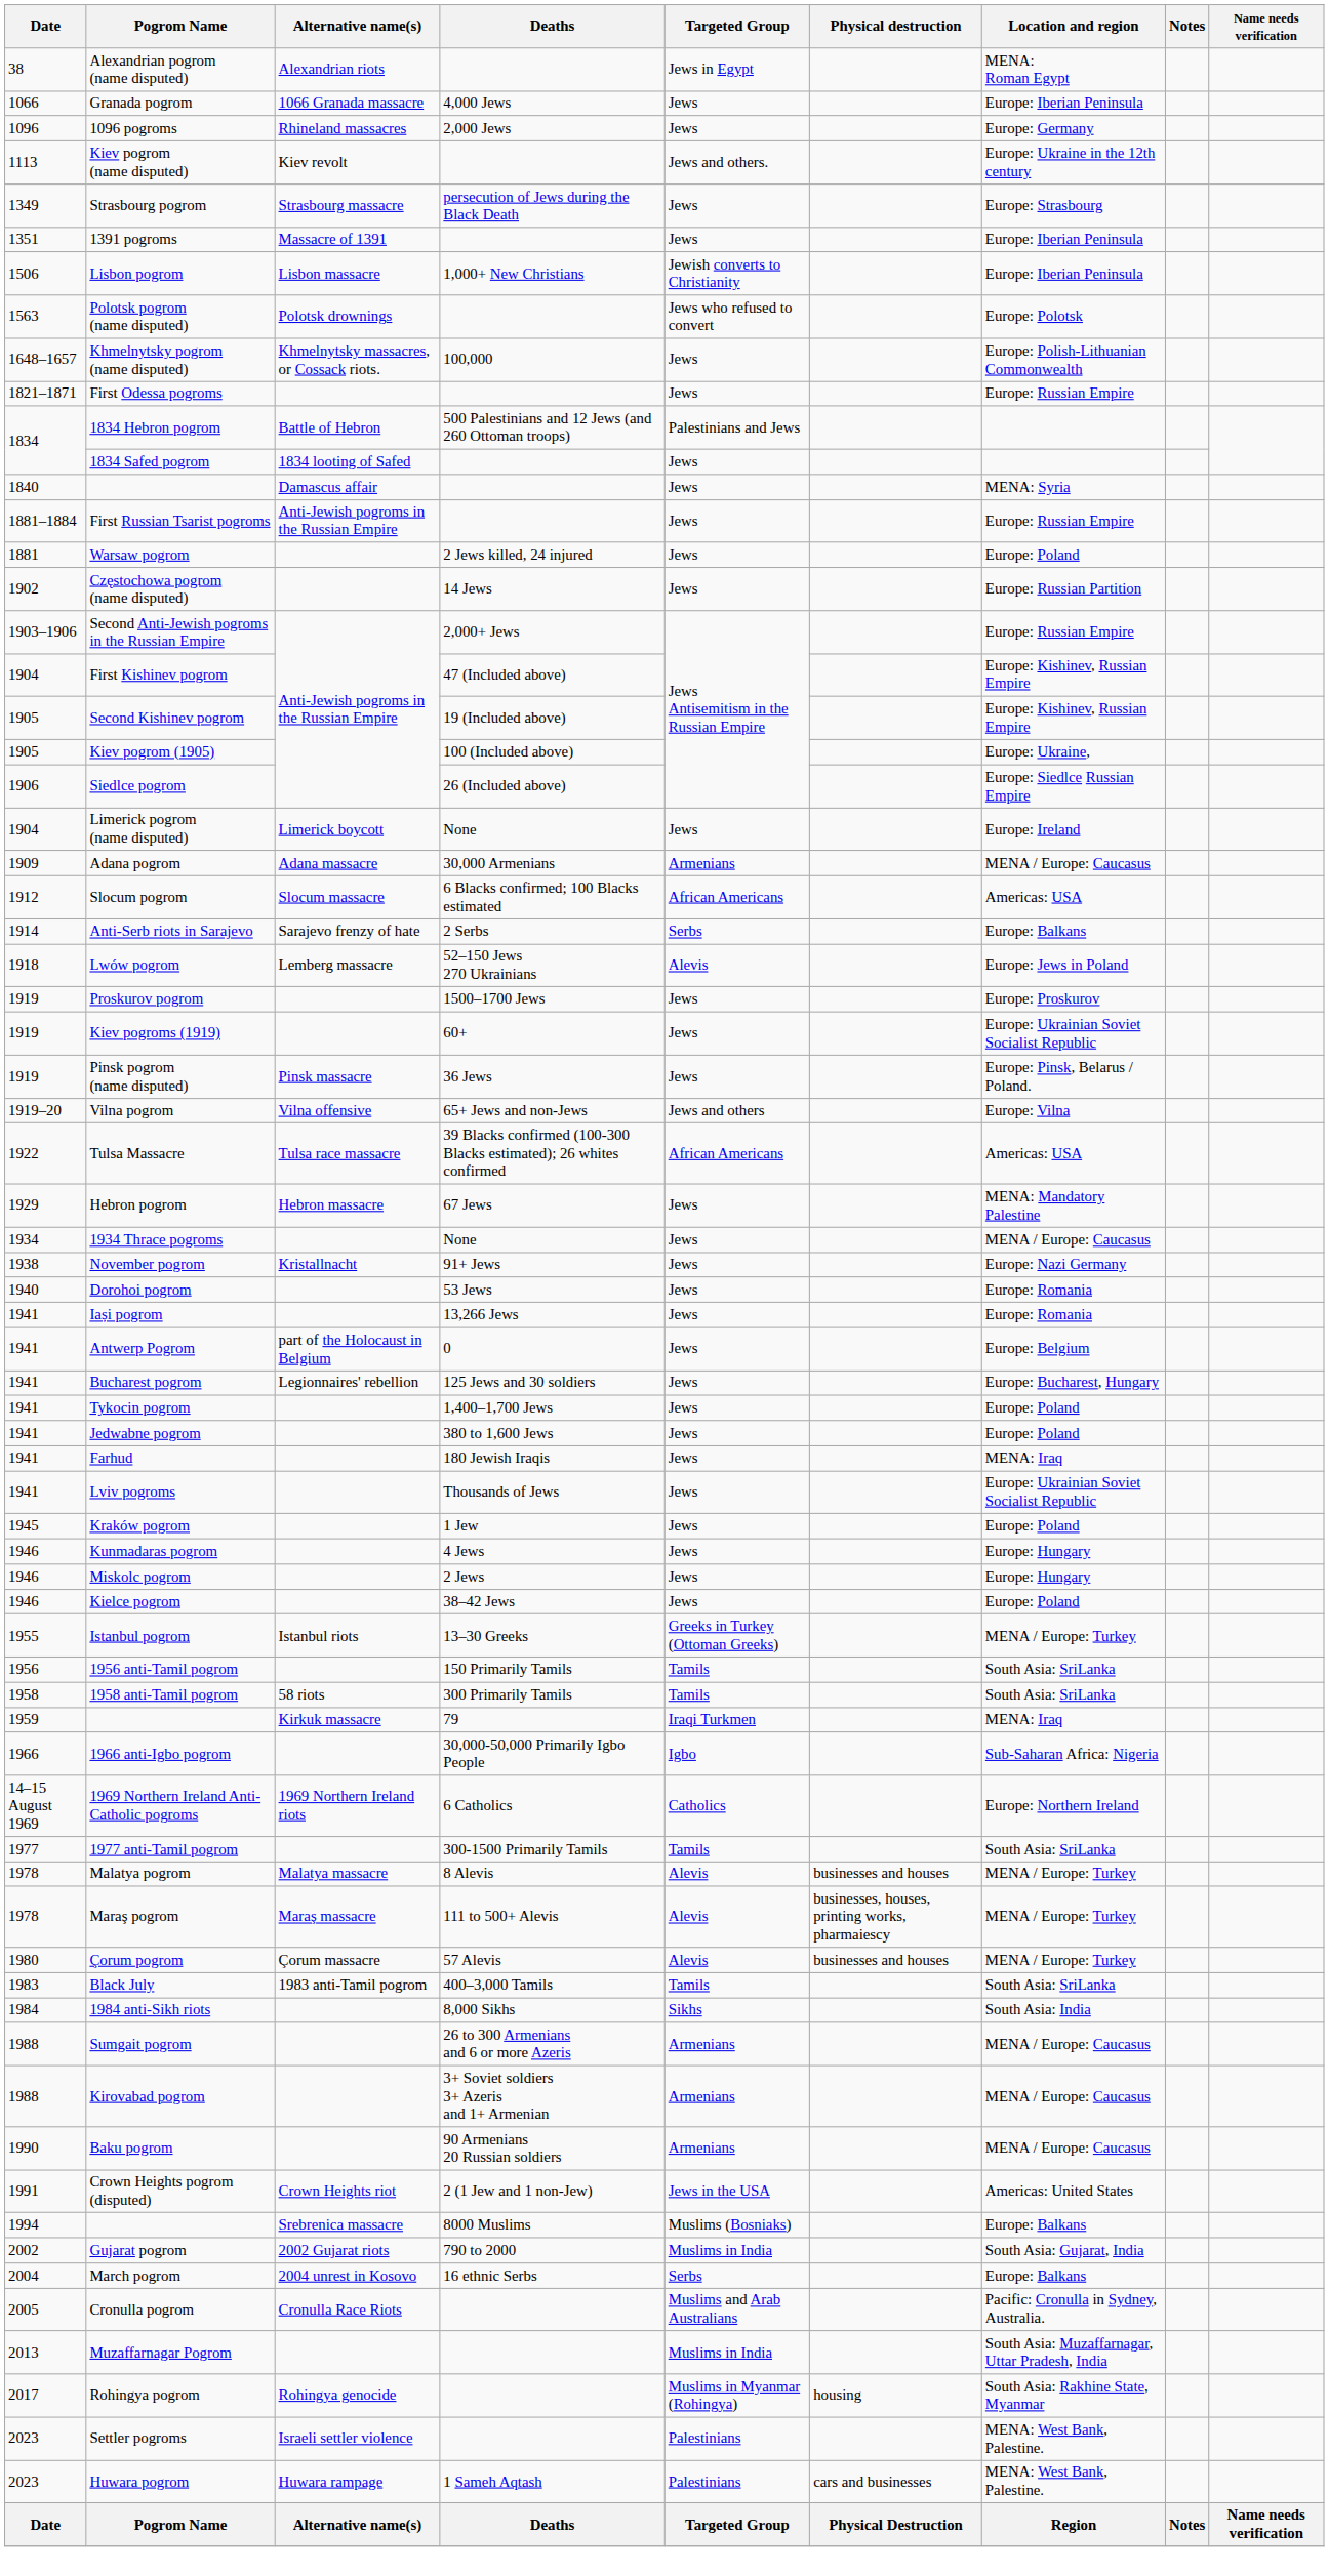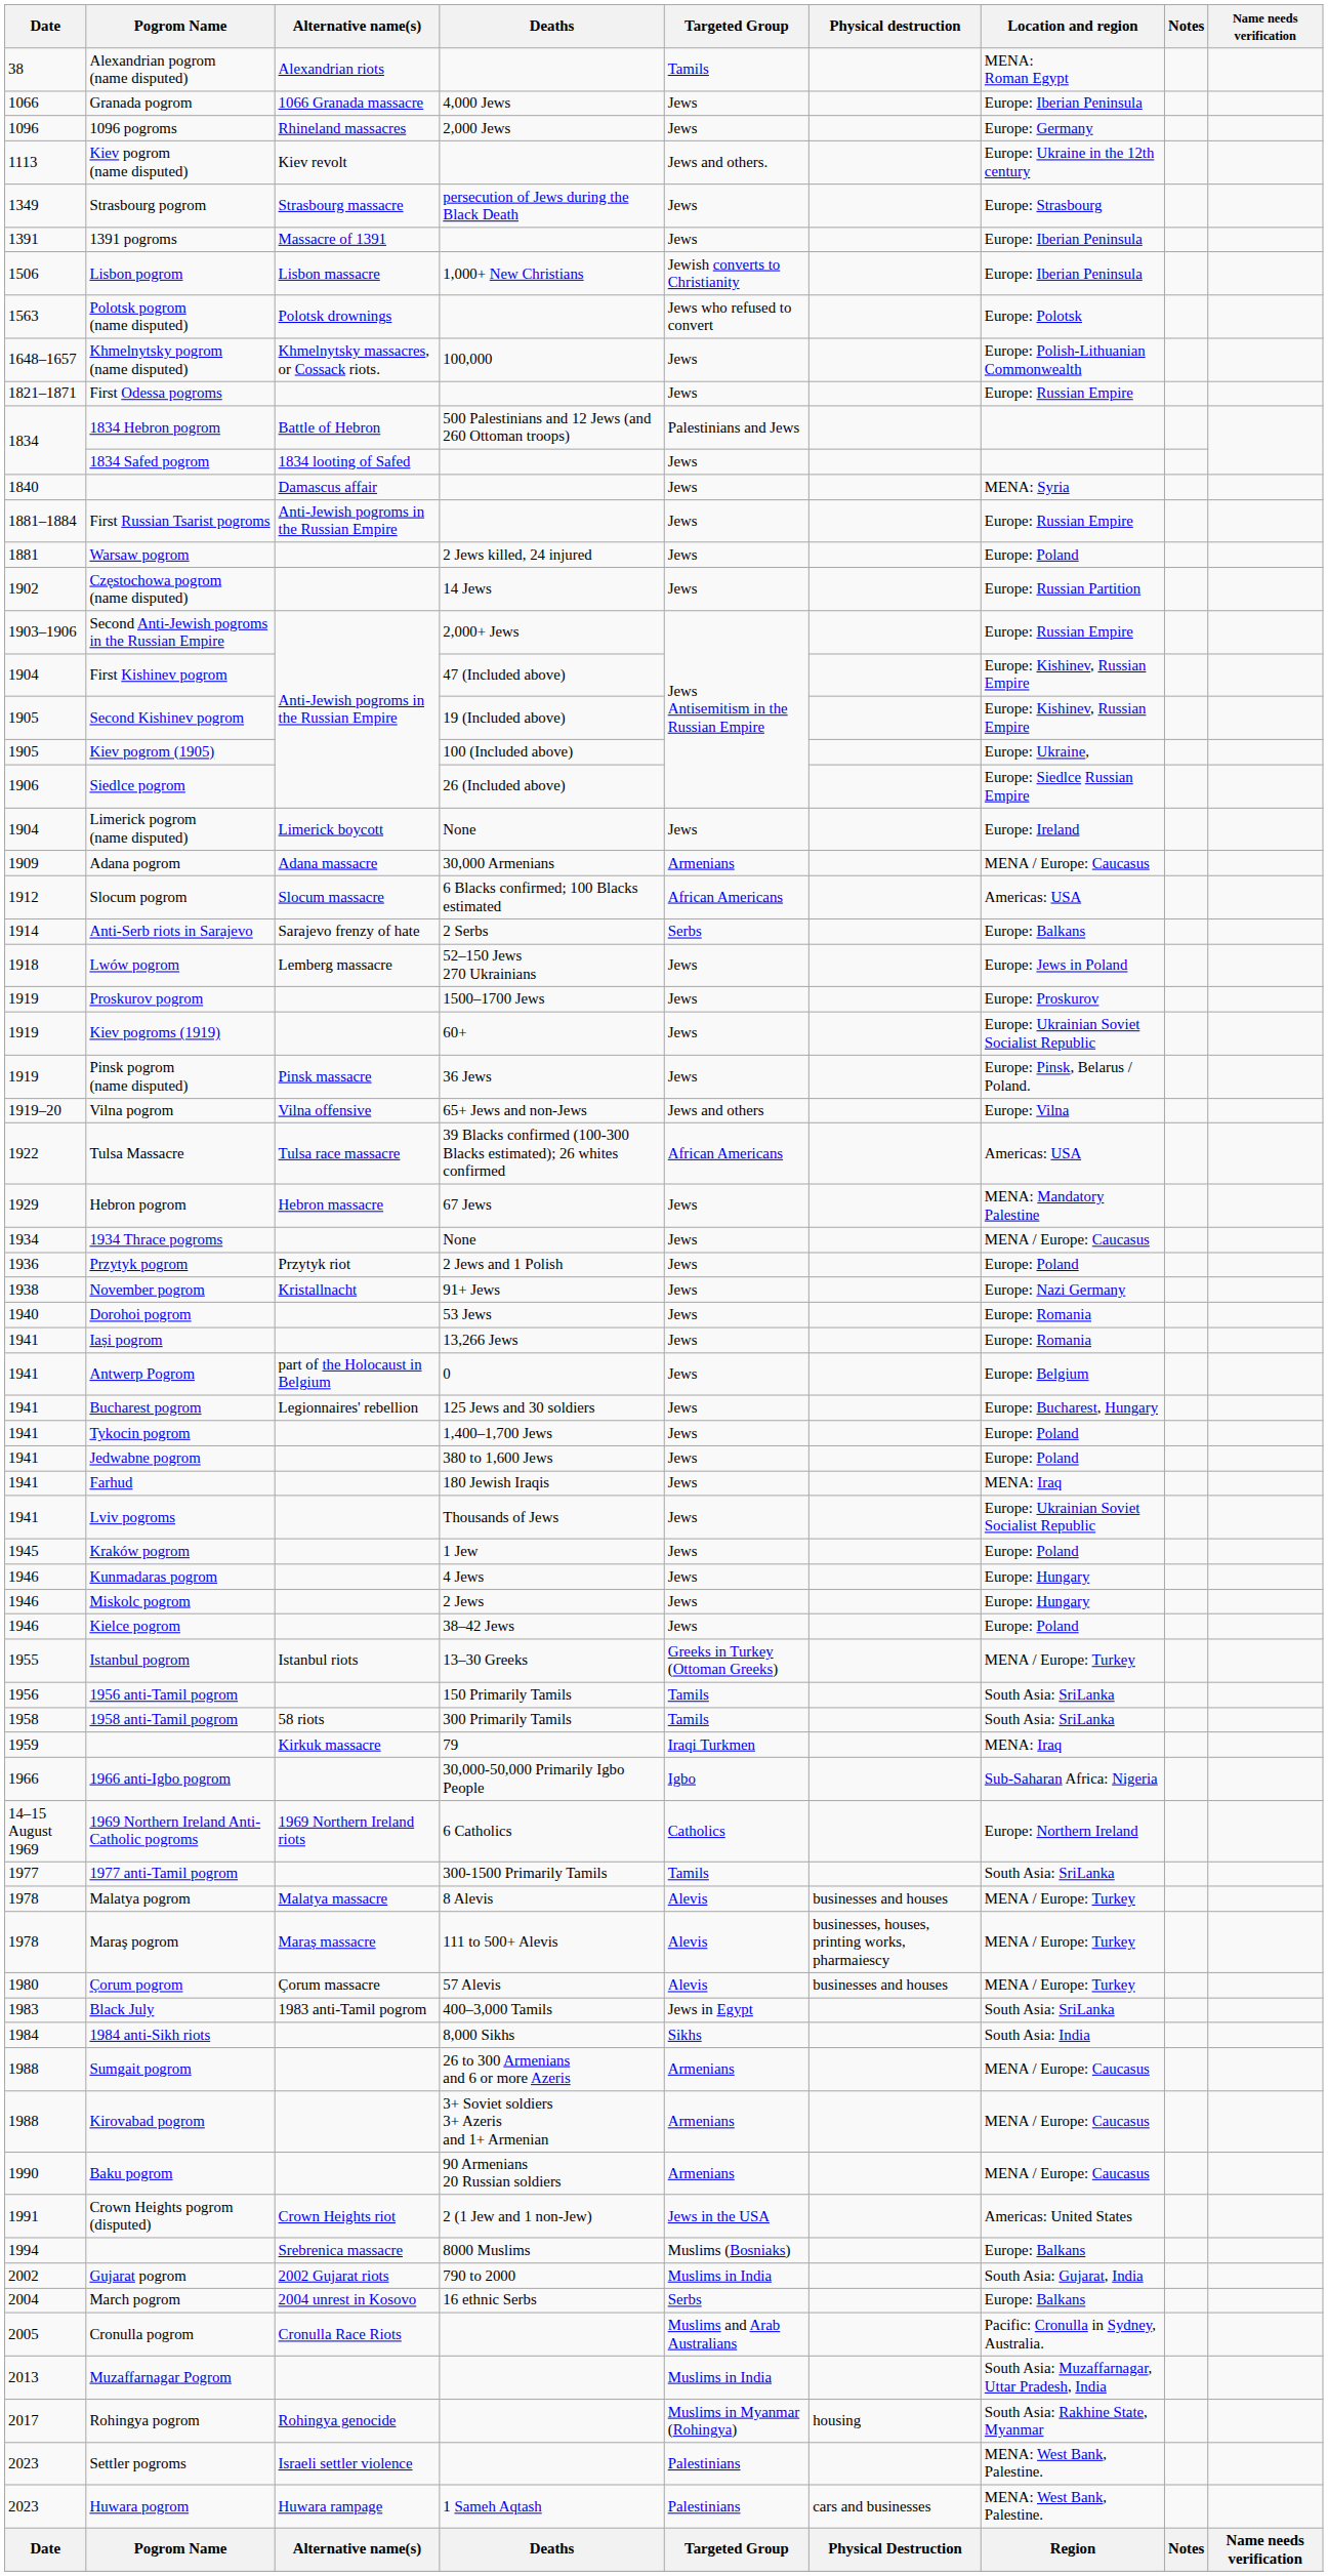Alexandrian pogrom (name disputed) | Targeted Group: Jews in Egypt -> Tamils
1391 pogroms | Date: 1351 -> 1391
Lwów pogrom | Targeted Group: Alevis -> Jews
+ row: 1936 | Przytyk pogrom | Przytyk riot | 2 Jews and 1 Polish | Jews | Europe: Poland
Black July | Targeted Group: Tamils -> Jews in Egypt
